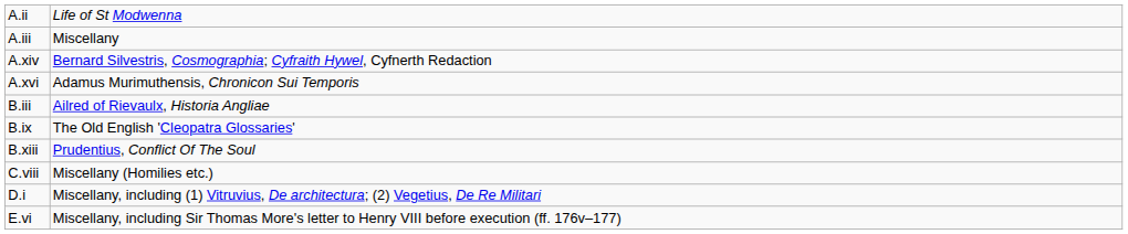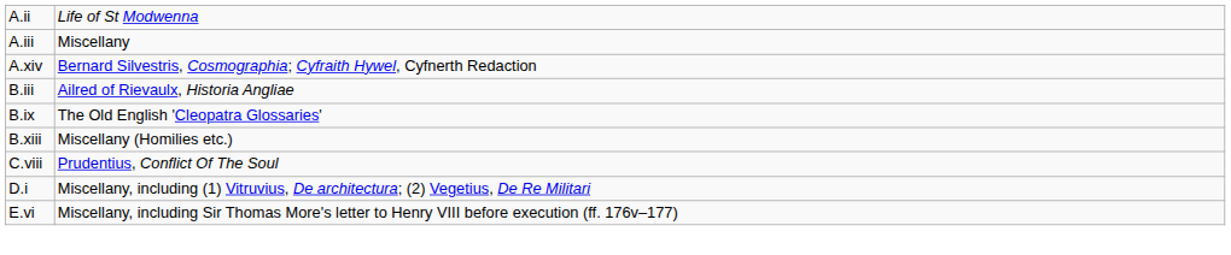- row: A.xvi | Adamus Murimuthensis, Chronicon Sui Temporis
B.xiii | column 2: Prudentius, Conflict Of The Soul -> Miscellany (Homilies etc.)
C.viii | column 2: Miscellany (Homilies etc.) -> Prudentius, Conflict Of The Soul
